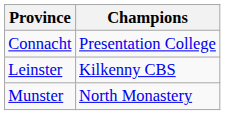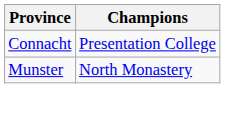- row: Leinster | Kilkenny CBS
